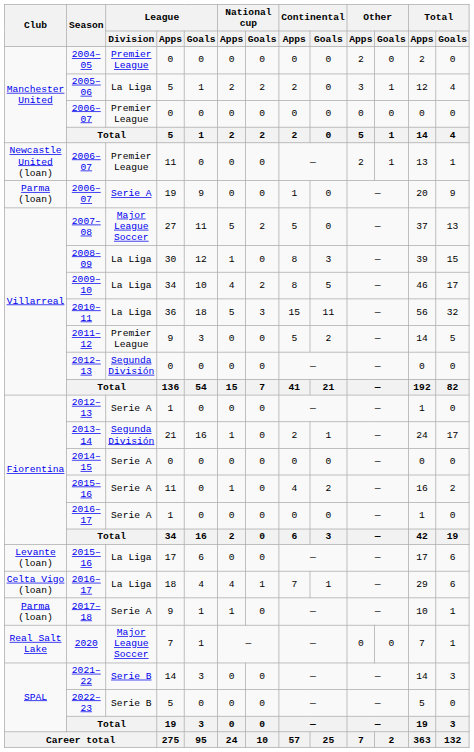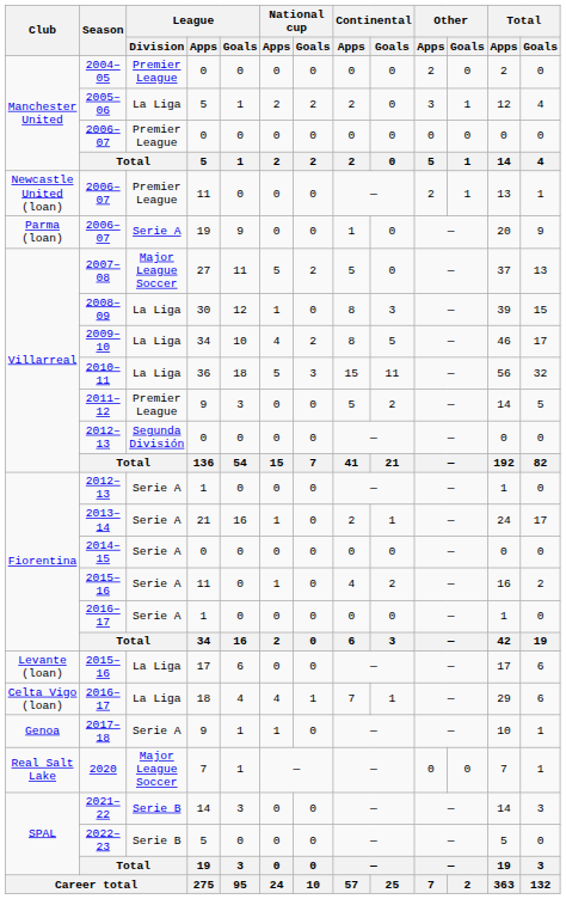2013–14 | League / Division: Segunda División -> Serie A
2017–18 | Club: Parma (loan) -> Genoa
